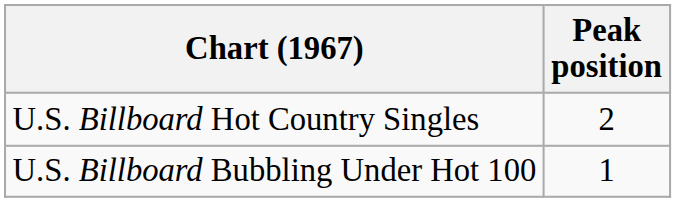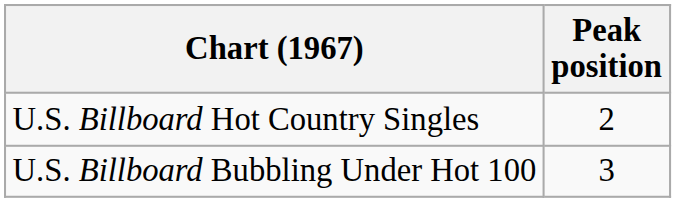U.S. Billboard Bubbling Under Hot 100 | Peak position: 1 -> 3
